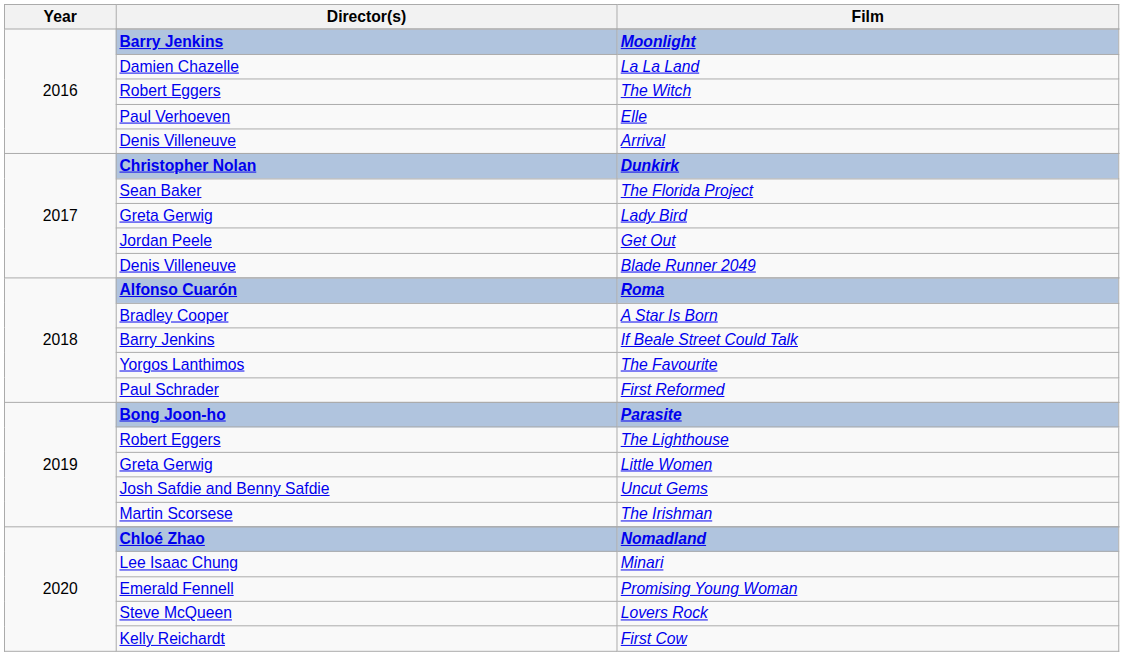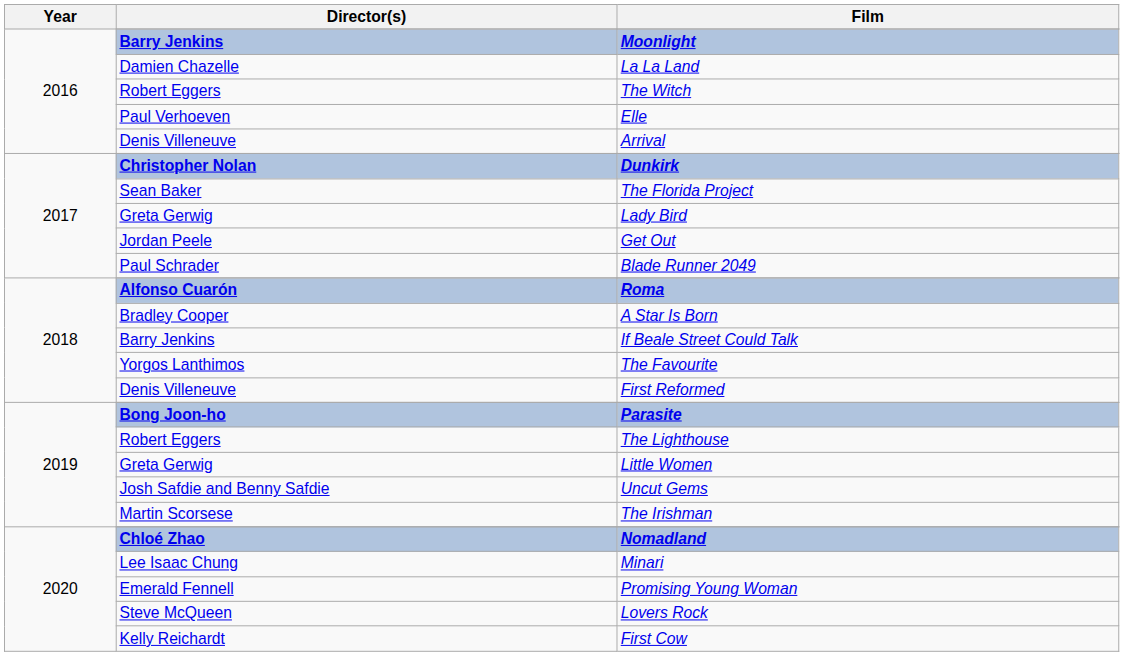Blade Runner 2049 | Director(s): Denis Villeneuve -> Paul Schrader
First Reformed | Director(s): Paul Schrader -> Denis Villeneuve
